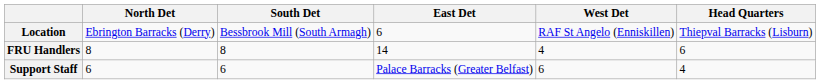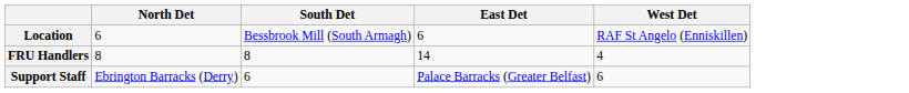- column: Head Quarters | Thiepval Barracks (Lisburn) | 6 | 4
Location | North Det: Ebrington Barracks (Derry) -> 6
Support Staff | North Det: 6 -> Ebrington Barracks (Derry)
